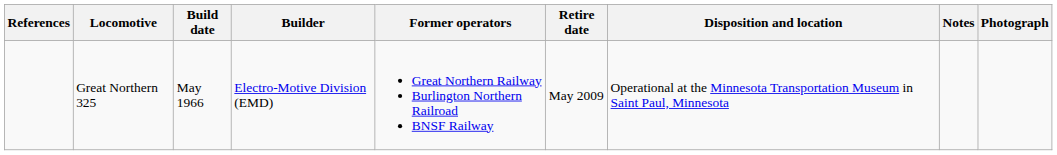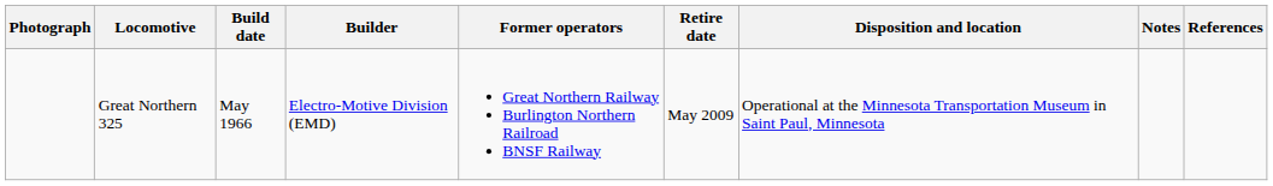columns swapped: Photograph <-> References
